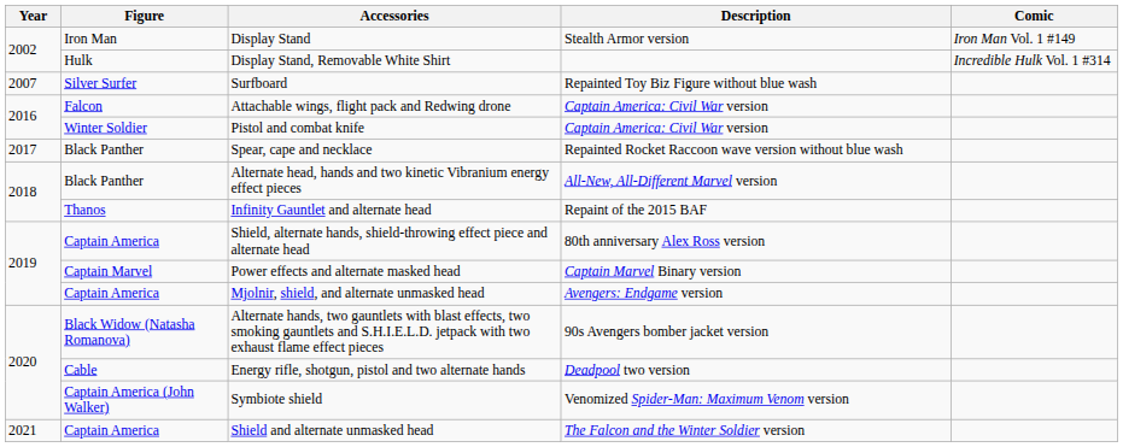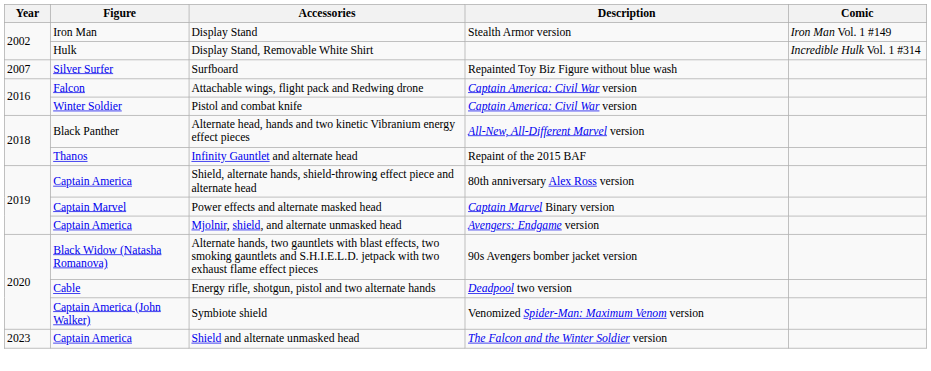- row: 2017 | Black Panther | Spear, cape and necklace | Repainted Rocket Raccoon wave version without blue wash
Shield and alternate unmasked head | Year: 2021 -> 2023
